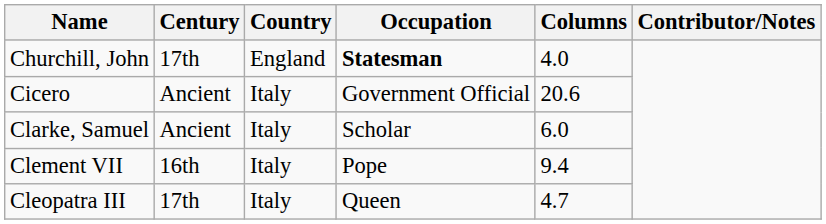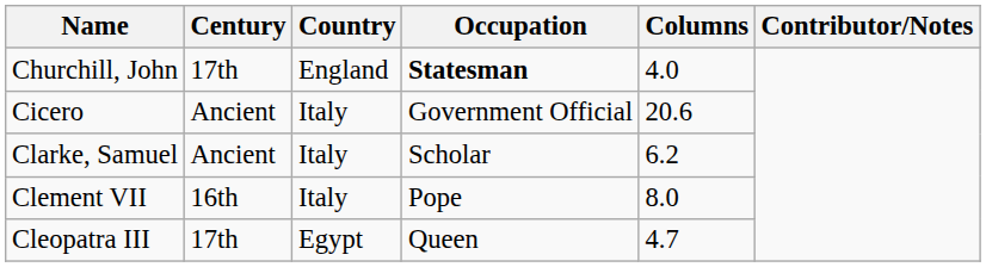Clarke, Samuel | Columns: 6.0 -> 6.2
Clement VII | Columns: 9.4 -> 8.0
Cleopatra III | Country: Italy -> Egypt
